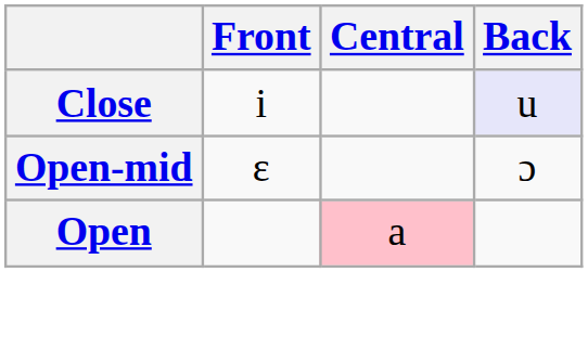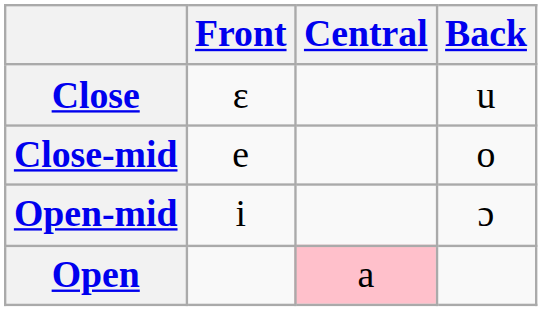Close | Front: i -> ɛ
Close | Back: lavender background -> no background
+ row: Close-mid | e | o
Open-mid | Front: ɛ -> i
